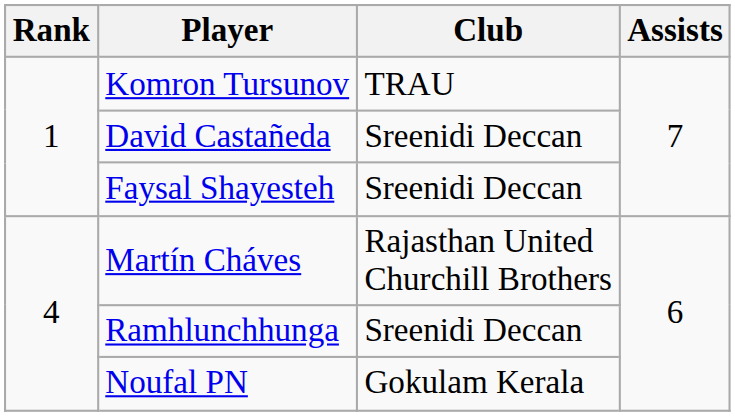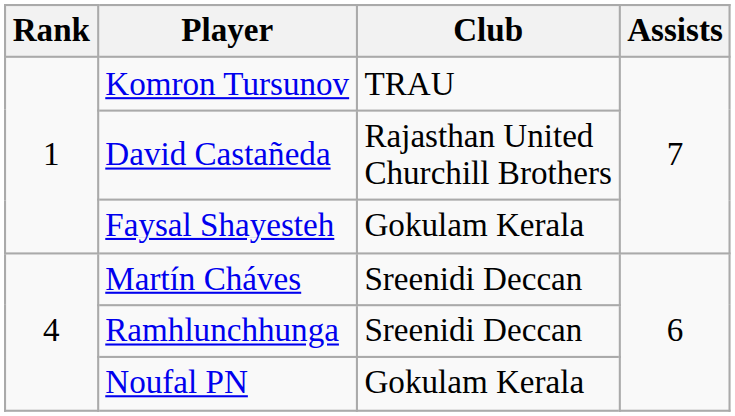David Castañeda | Club: Sreenidi Deccan -> Rajasthan United Churchill Brothers
Faysal Shayesteh | Club: Sreenidi Deccan -> Gokulam Kerala
Martín Cháves | Club: Rajasthan United Churchill Brothers -> Sreenidi Deccan
